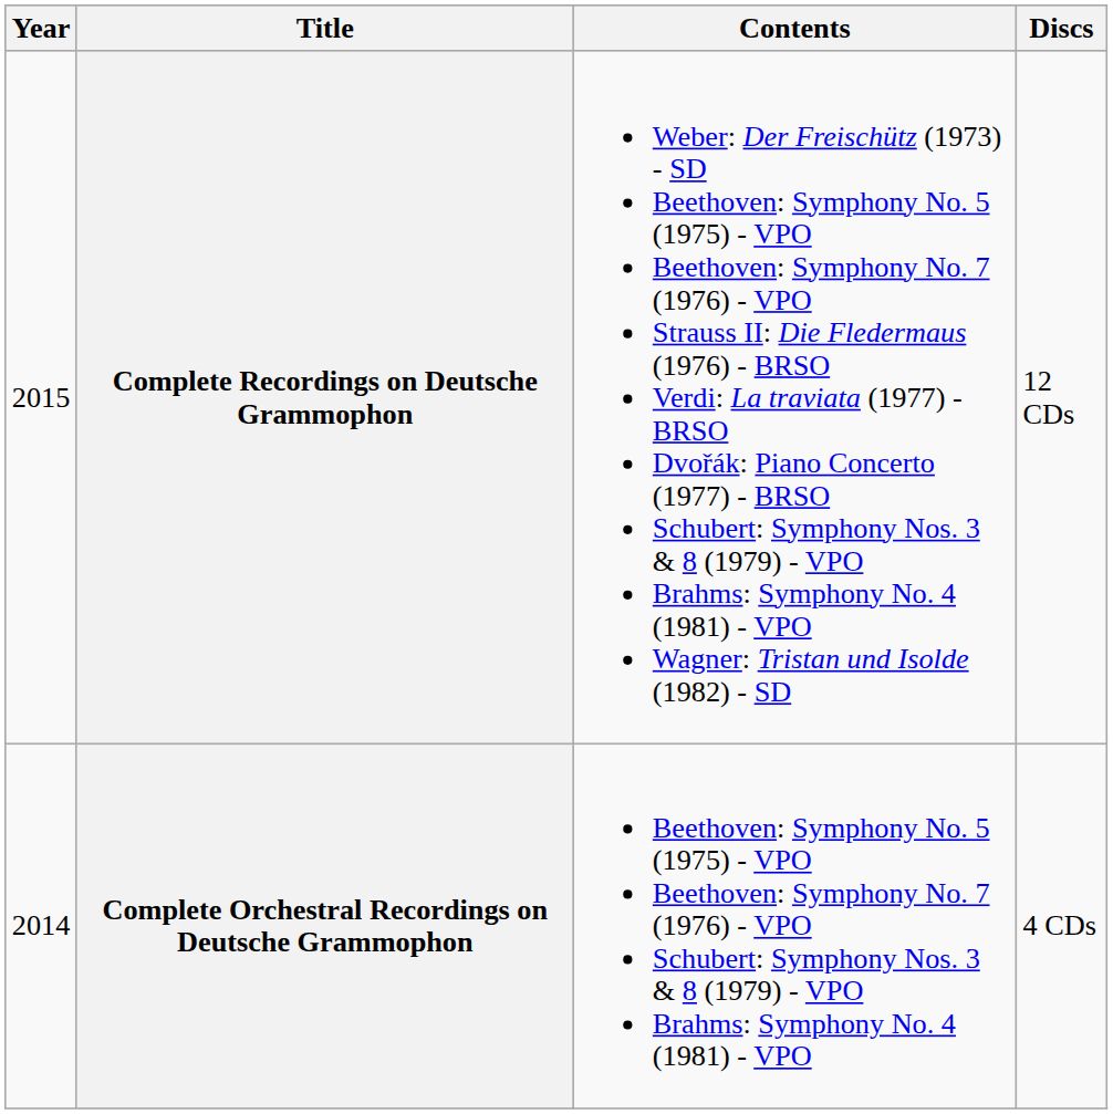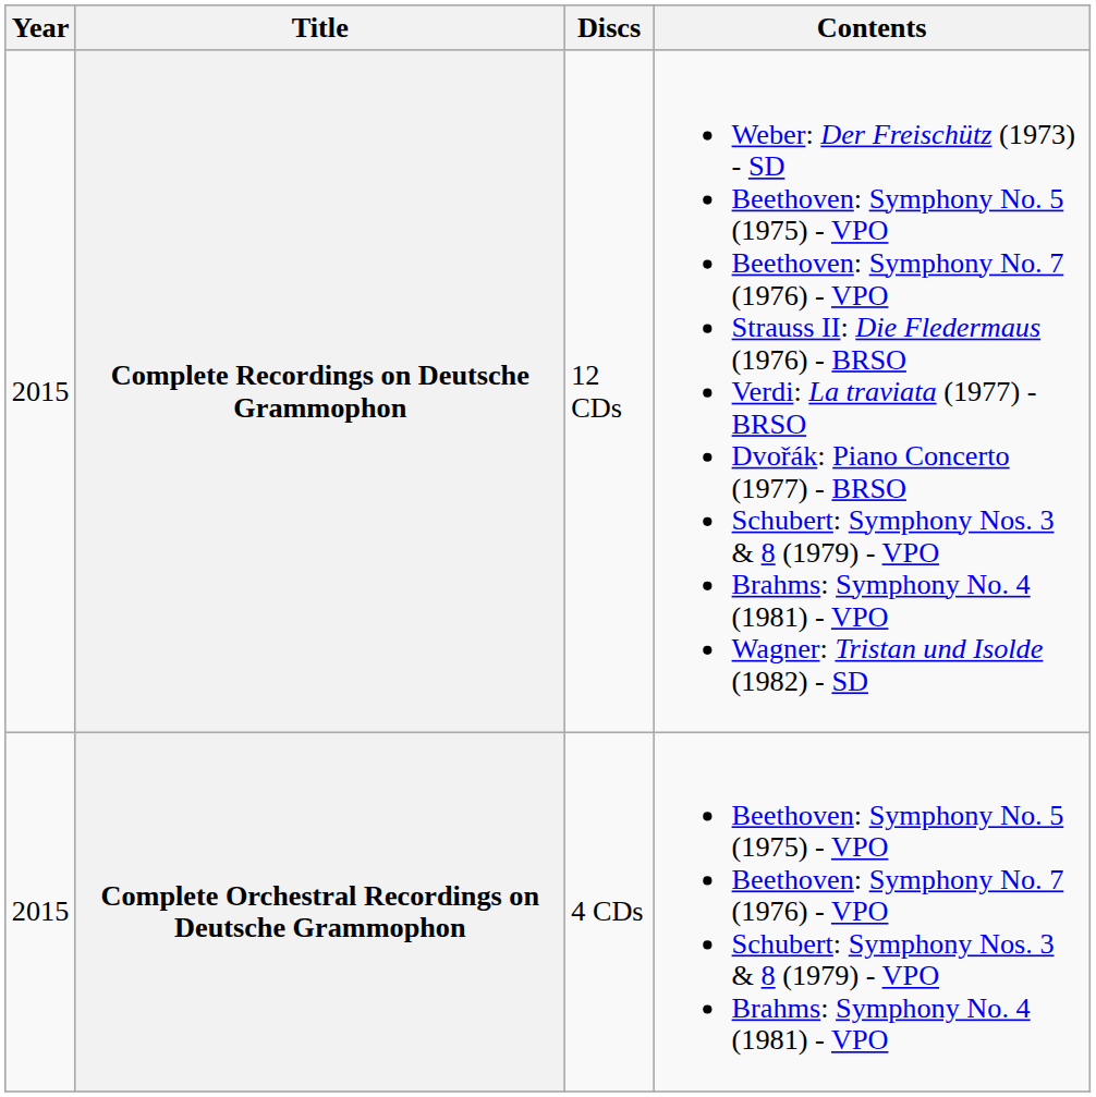columns swapped: Contents <-> Discs
Complete Orchestral Recordings on Deutsche Grammophon | Year: 2014 -> 2015
